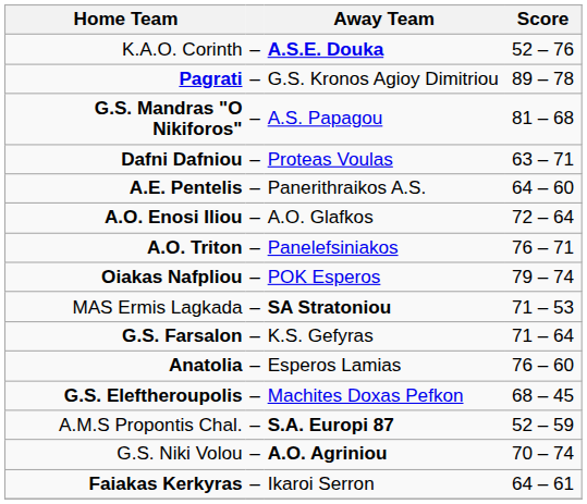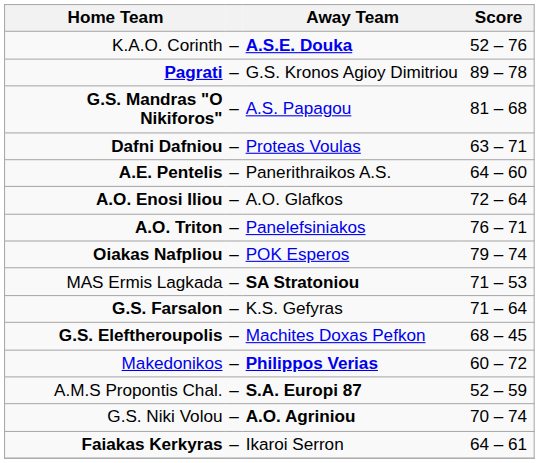- row: Anatolia | – | Esperos Lamias | 76 – 60
+ row: Makedonikos | – | Philippos Verias | 60 – 72
